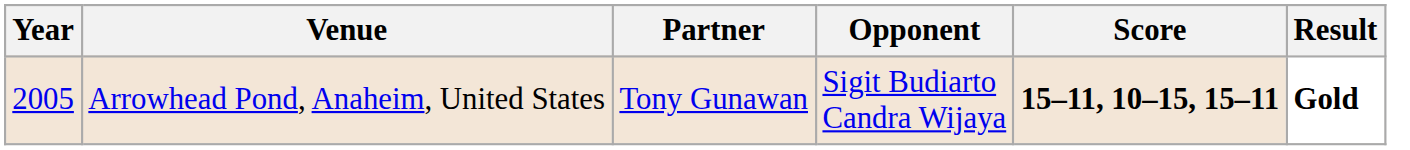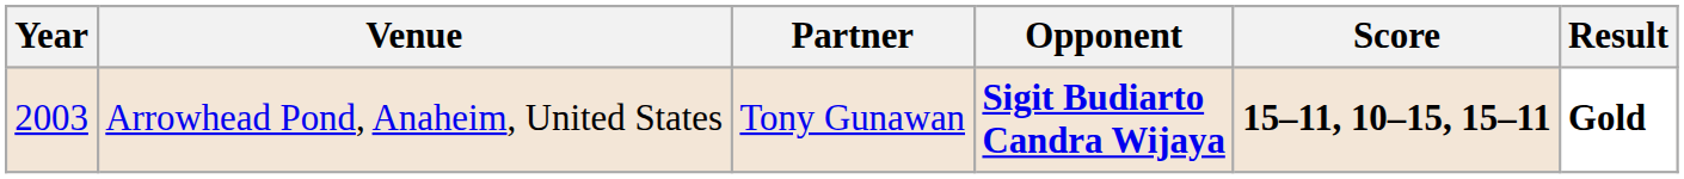Arrowhead Pond, Anaheim, United States | Year: 2005 -> 2003
Arrowhead Pond, Anaheim, United States | Opponent: normal -> bold
